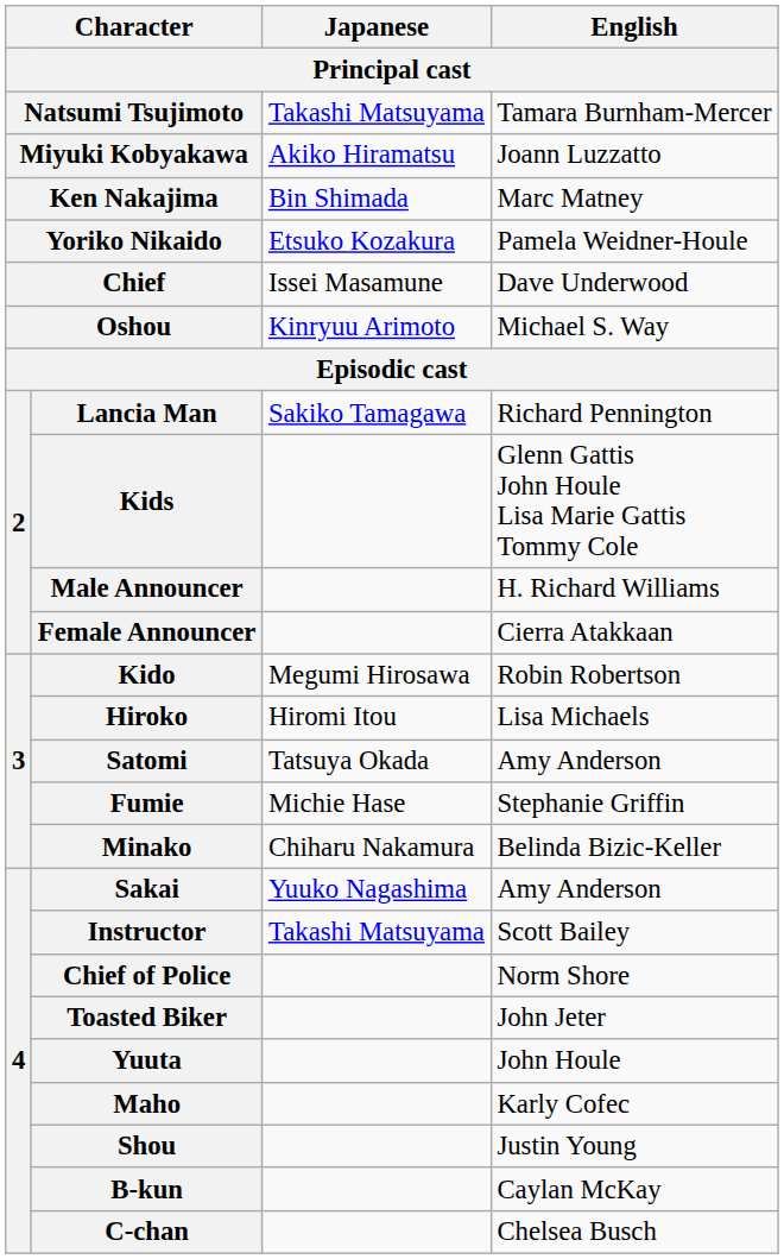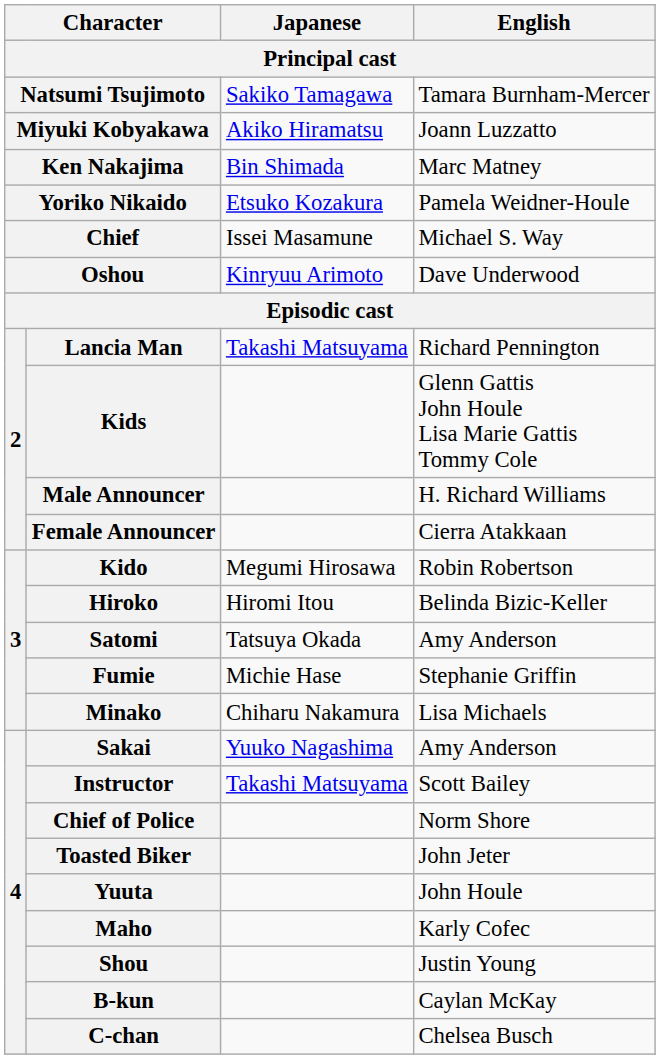Natsumi Tsujimoto | Japanese: Takashi Matsuyama -> Sakiko Tamagawa
Chief | English: Dave Underwood -> Michael S. Way
Oshou | English: Michael S. Way -> Dave Underwood
Lancia Man | Japanese: Sakiko Tamagawa -> Takashi Matsuyama
Hiroko | English: Lisa Michaels -> Belinda Bizic-Keller
Minako | English: Belinda Bizic-Keller -> Lisa Michaels
